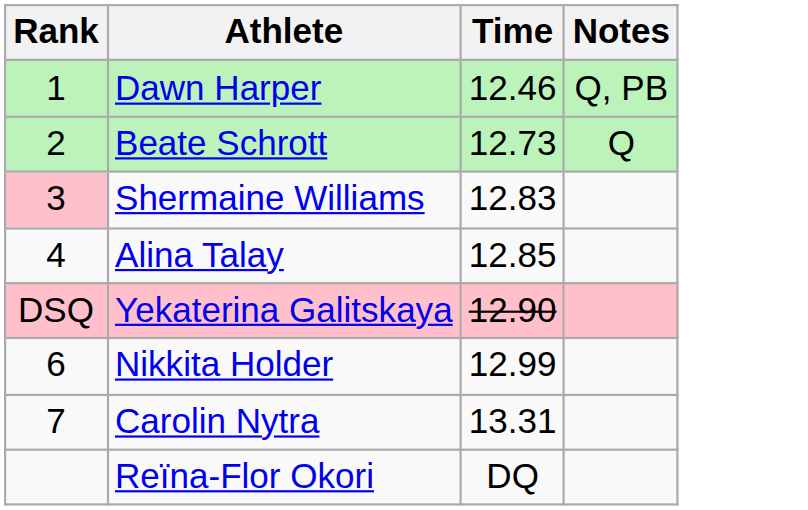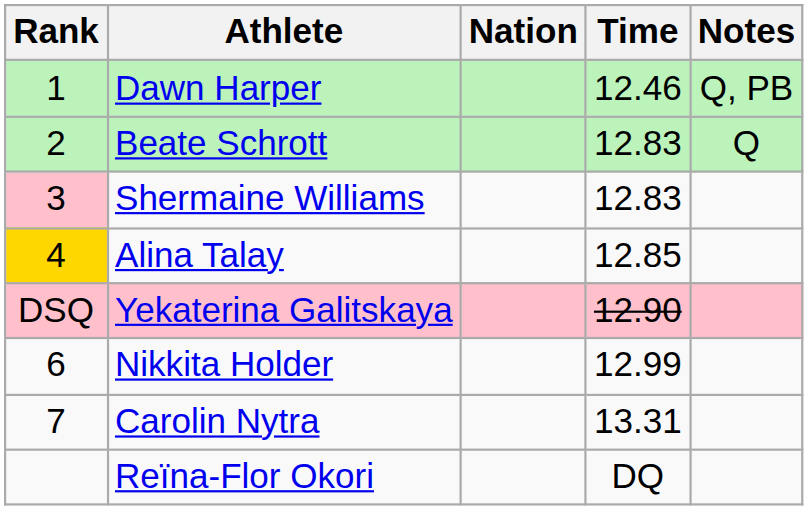+ column: Nation
Beate Schrott | Time: 12.73 -> 12.83
Alina Talay | Rank: no background -> gold background
